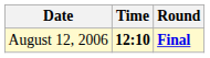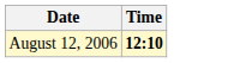- column: Round | Final
